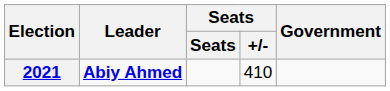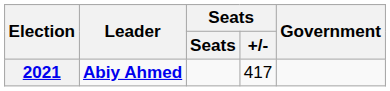2021 | Seats / +/-: 410 -> 417
